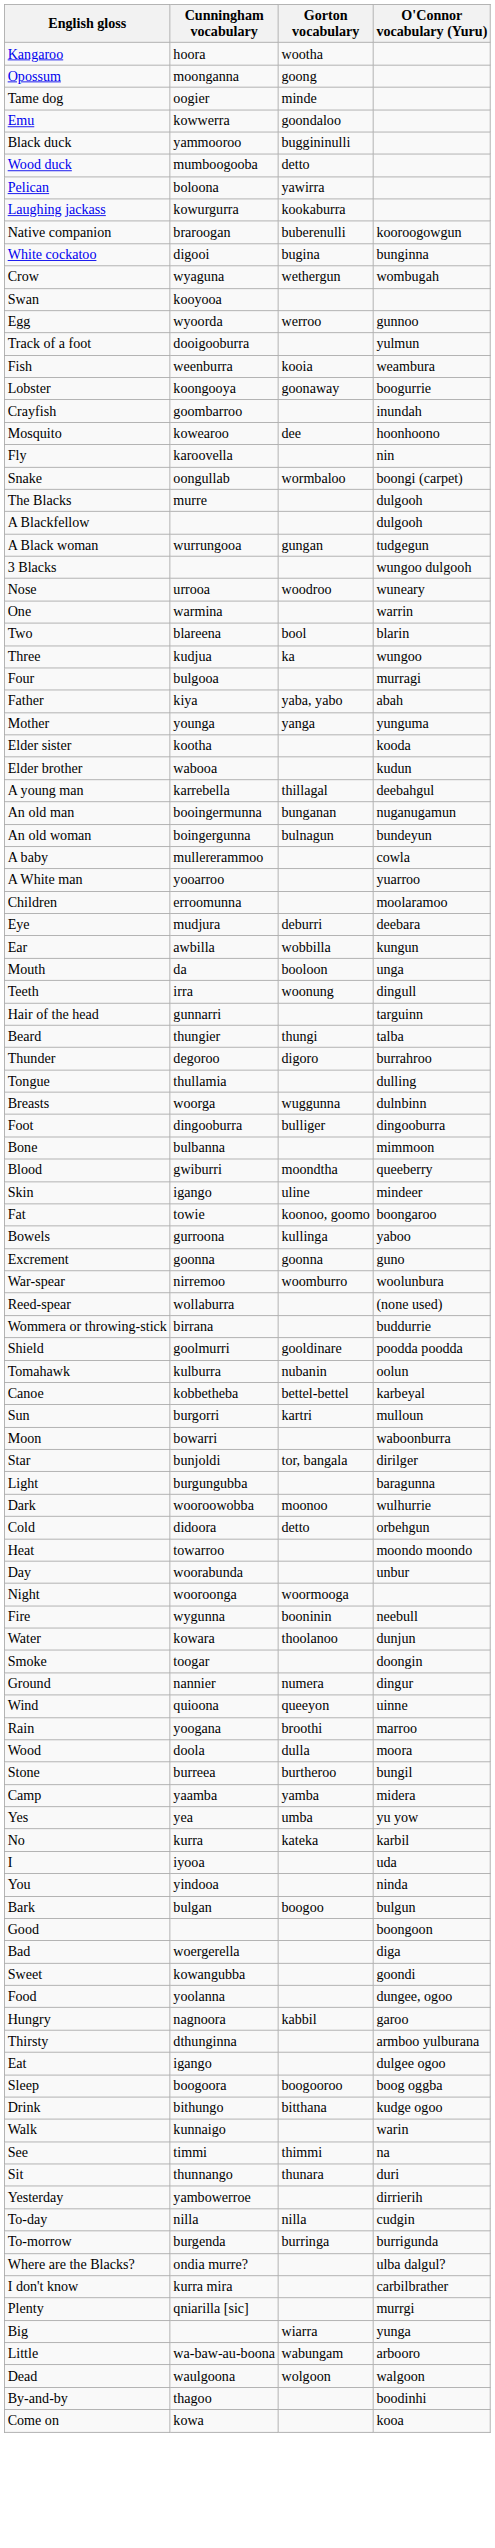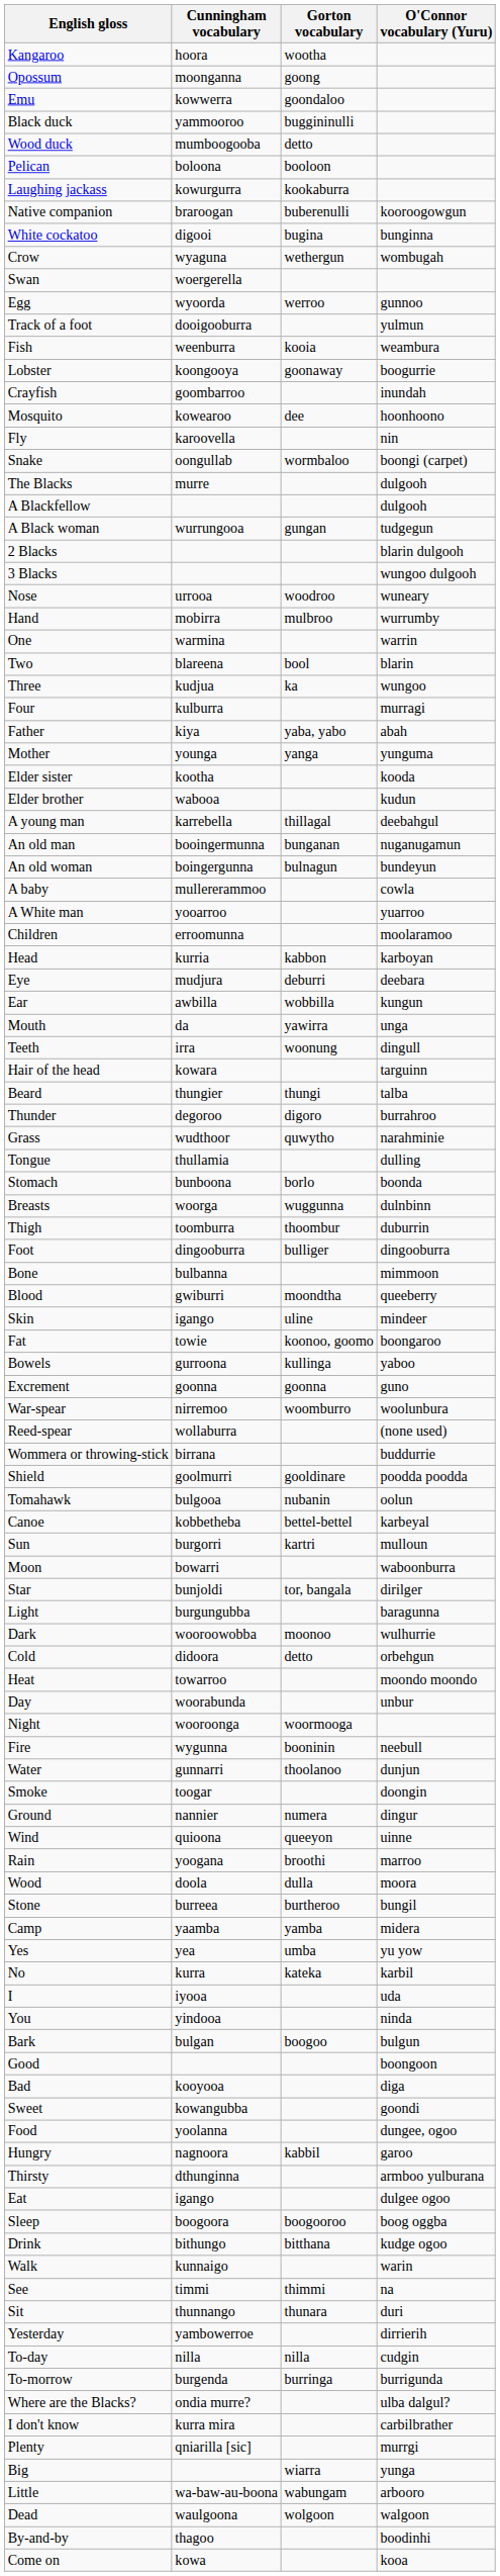- row: Tame dog | oogier | minde
Pelican | Gorton vocabulary: yawirra -> booloon
Swan | Cunningham vocabulary: kooyooa -> woergerella
+ row: 2 Blacks | blarin dulgooh
+ row: Hand | mobirra | mulbroo | wurrumby
Four | Cunningham vocabulary: bulgooa -> kulburra
+ row: Head | kurria | kabbon | karboyan
Mouth | Gorton vocabulary: booloon -> yawirra
Hair of the head | Cunningham vocabulary: gunnarri -> kowara
+ row: Grass | wudthoor | quwytho | narahminie
+ row: Stomach | bunboona | borlo | boonda
+ row: Thigh | toomburra | thoombur | duburrin
Tomahawk | Cunningham vocabulary: kulburra -> bulgooa
Water | Cunningham vocabulary: kowara -> gunnarri
Bad | Cunningham vocabulary: woergerella -> kooyooa
